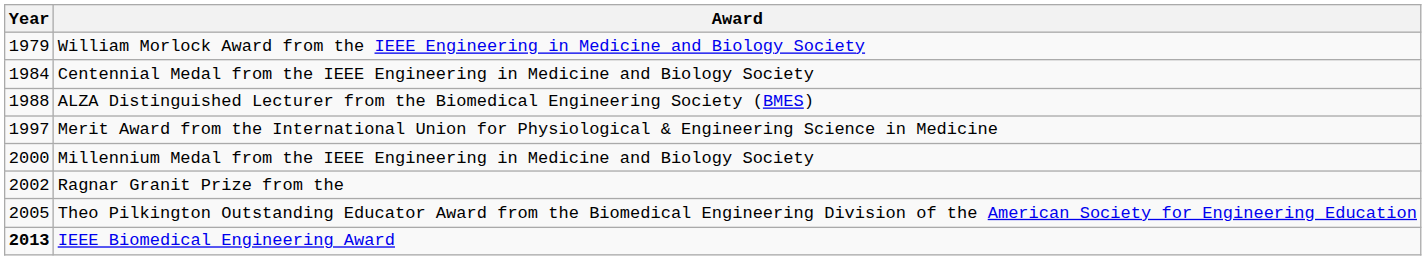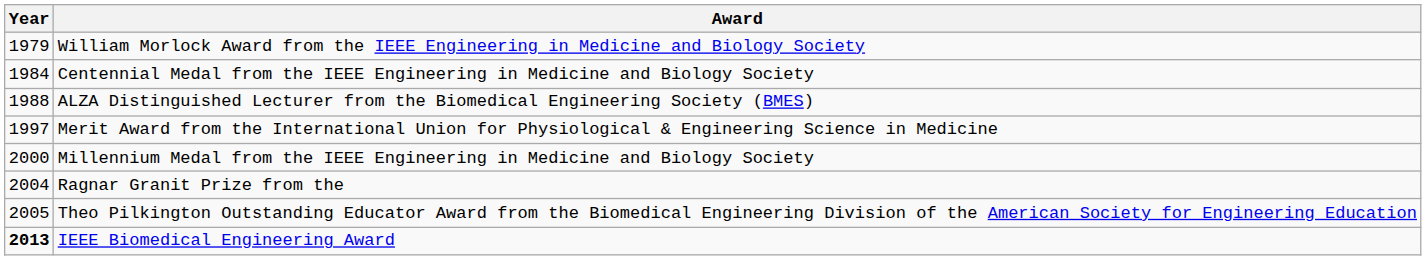Ragnar Granit Prize from the | Year: 2002 -> 2004
